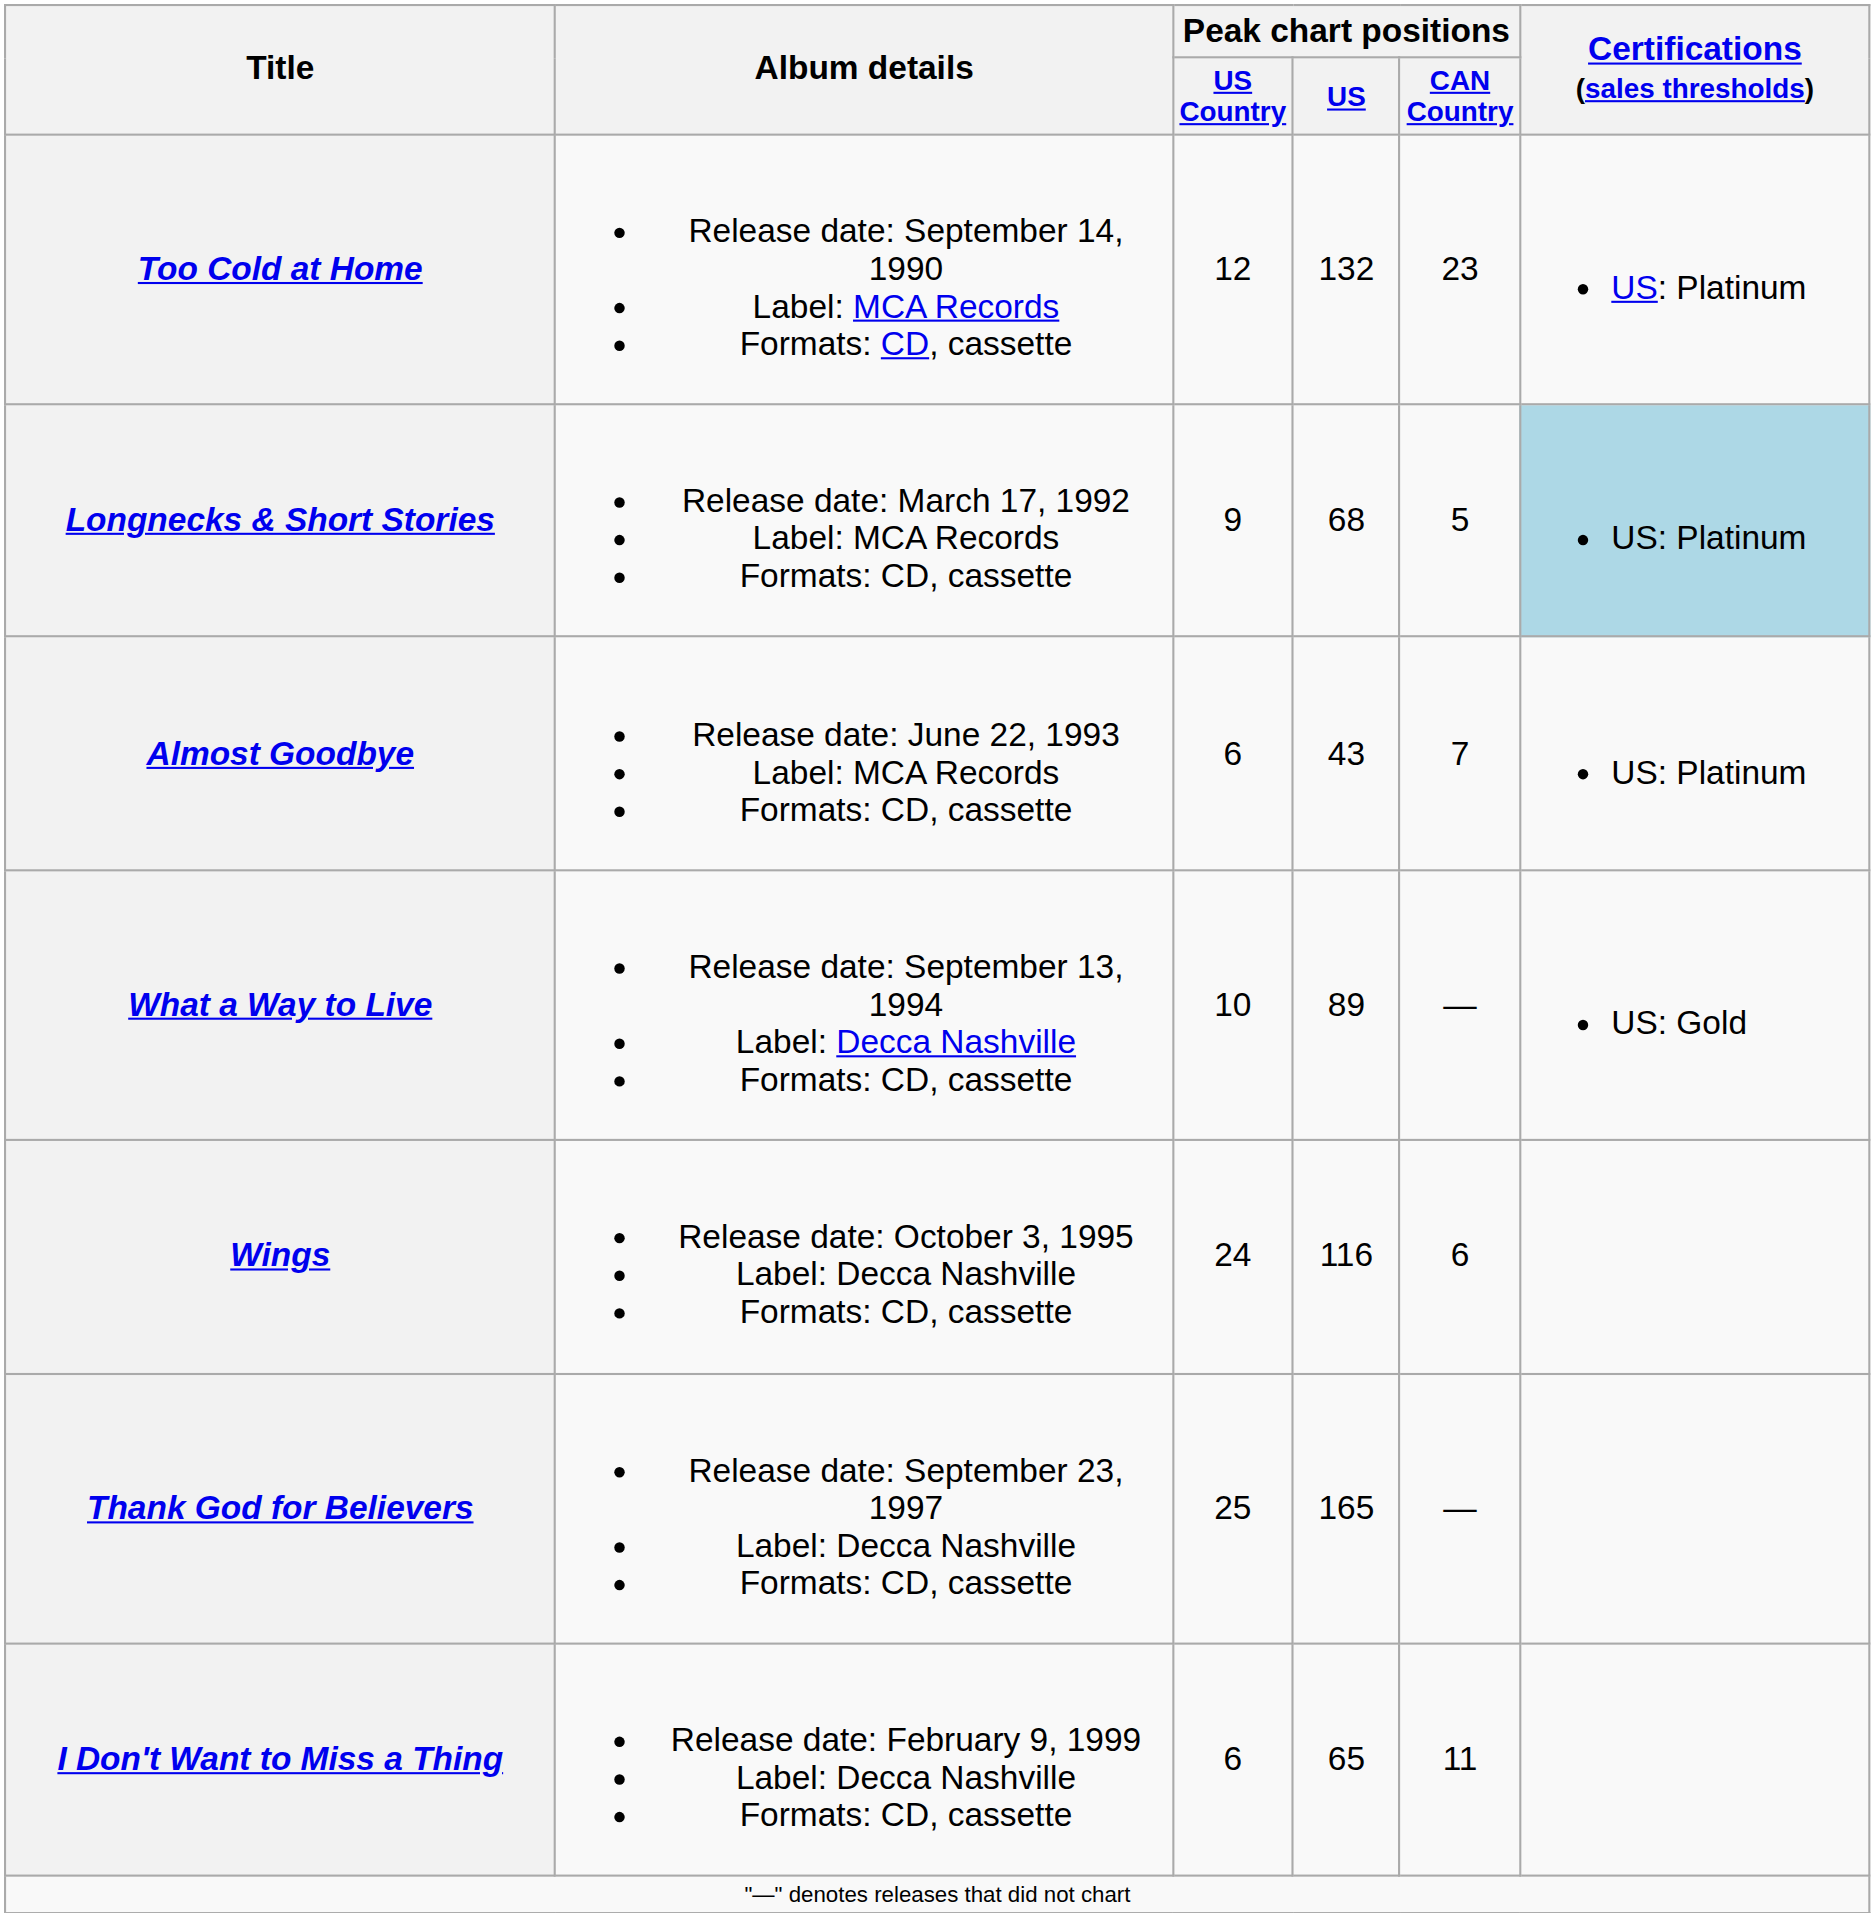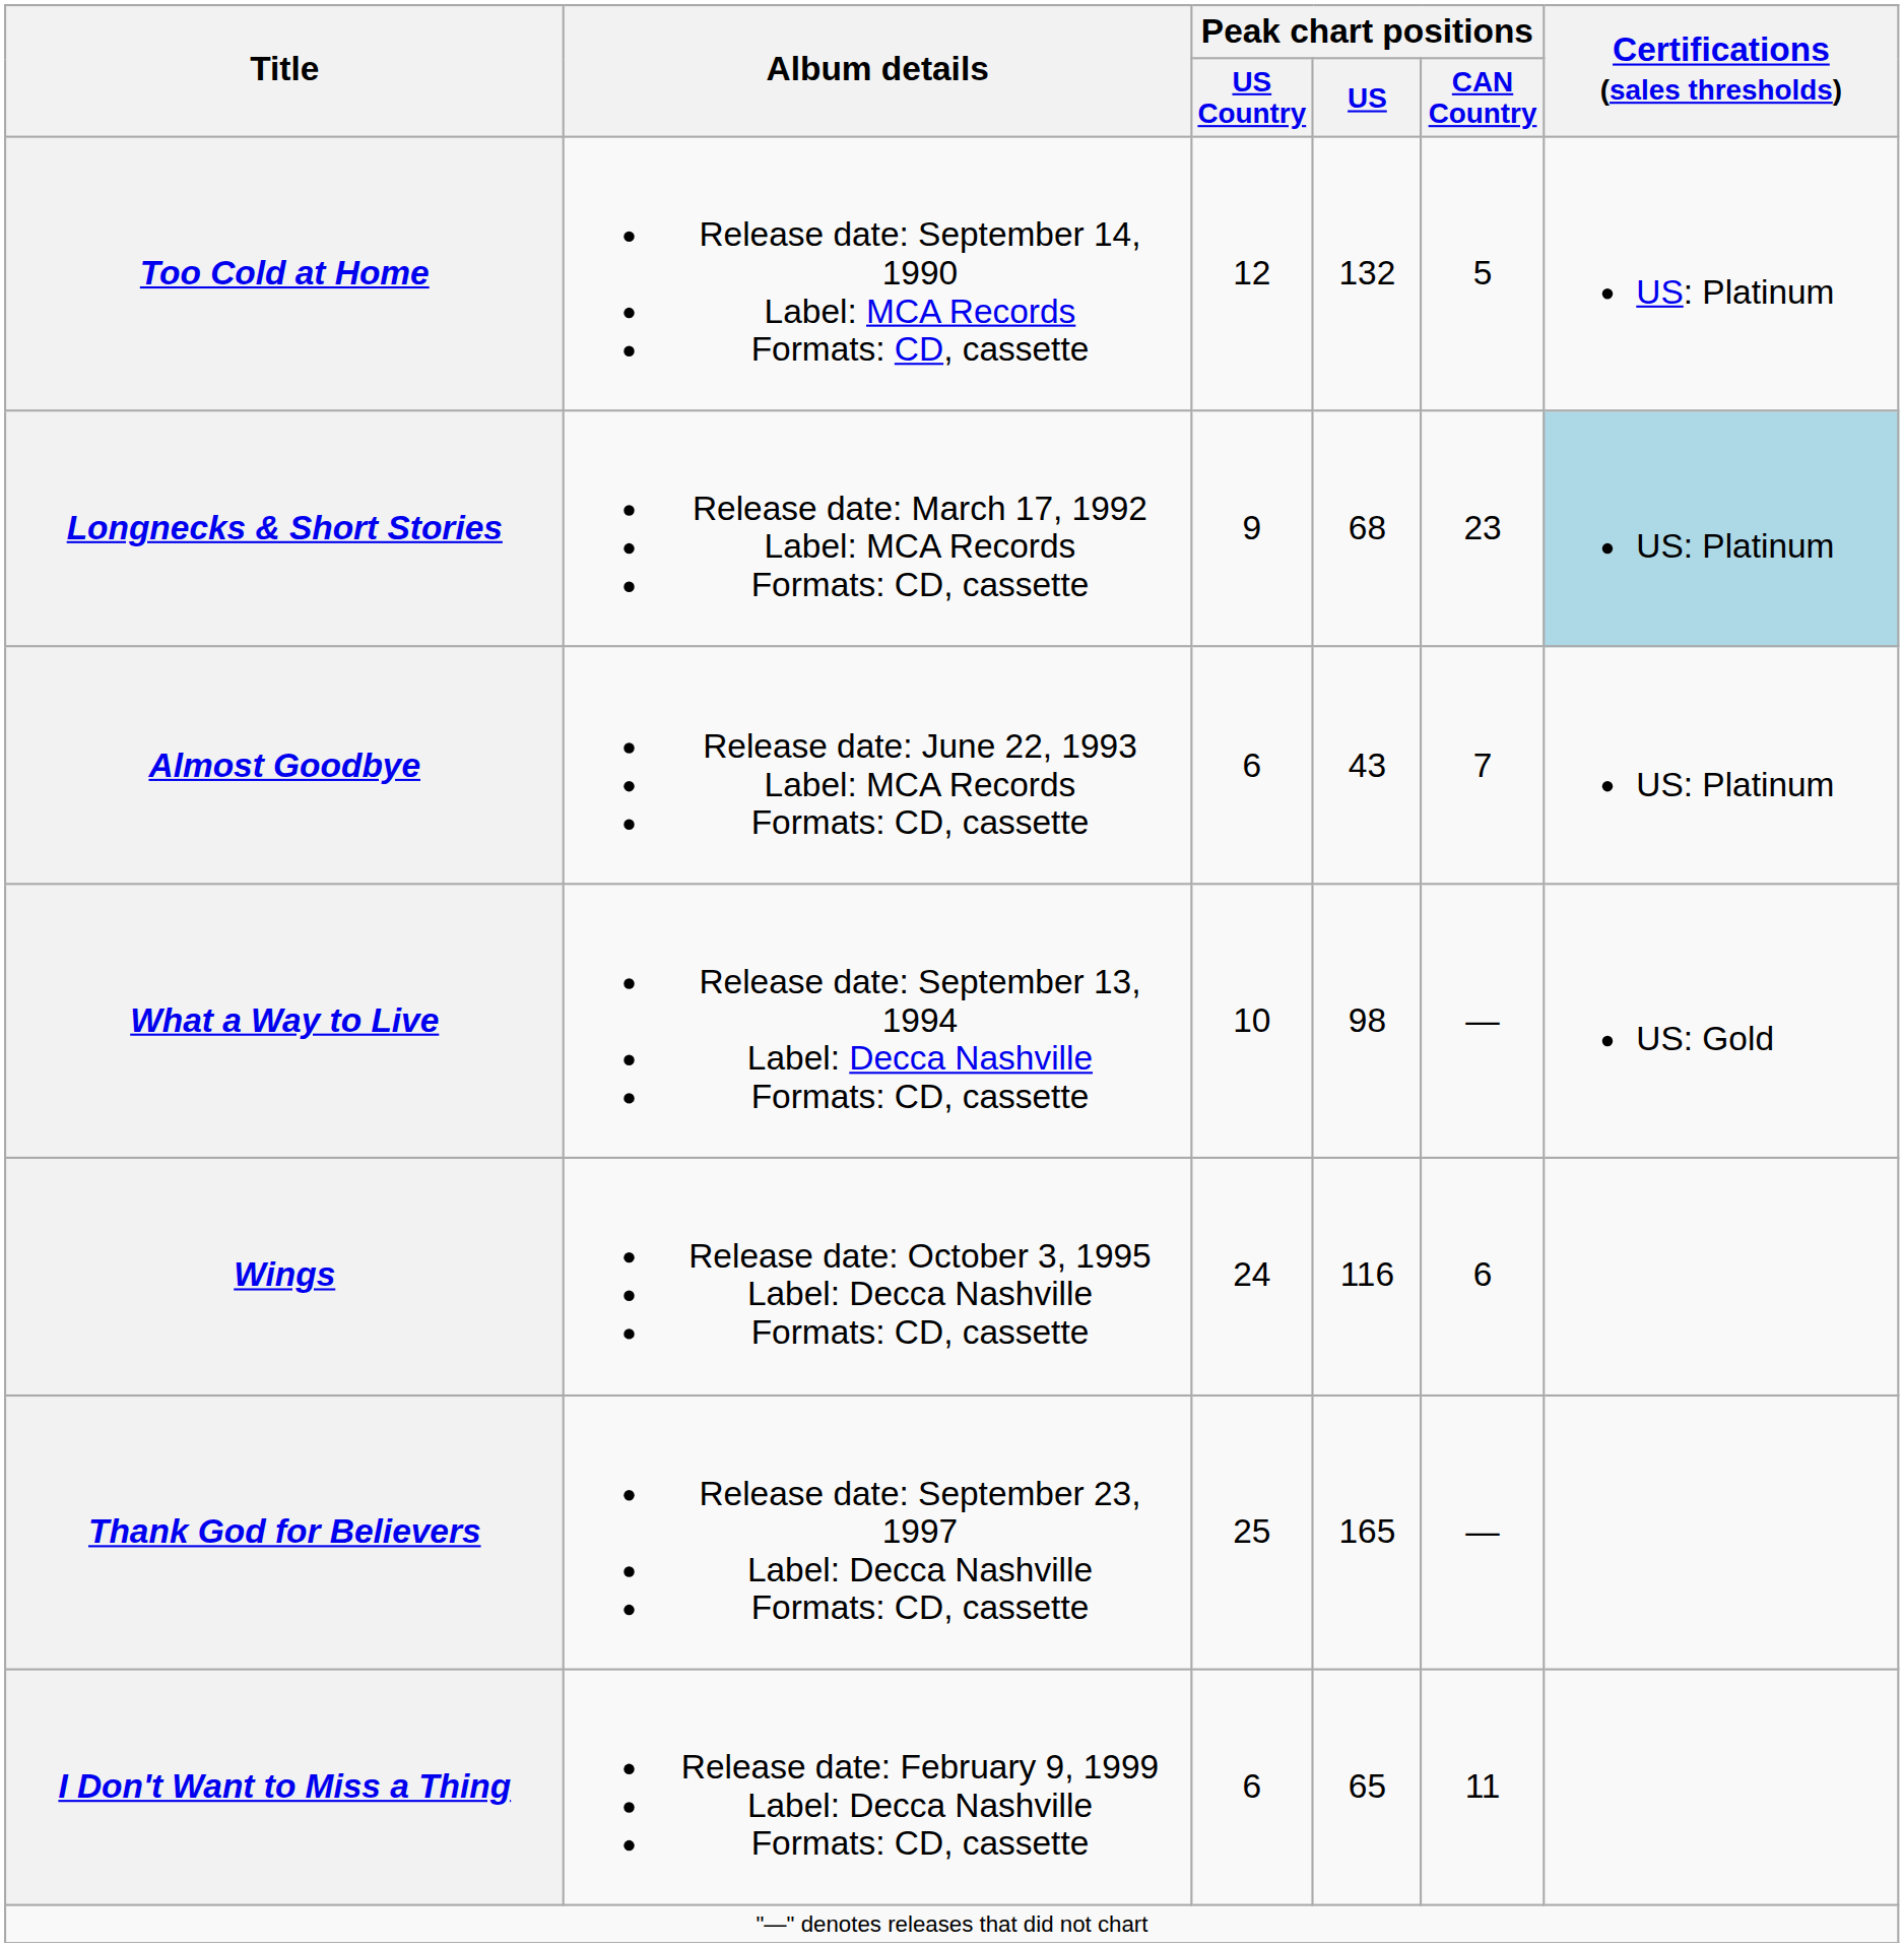Too Cold at Home | Peak chart positions / CAN Country: 23 -> 5
Longnecks & Short Stories | Peak chart positions / CAN Country: 5 -> 23
What a Way to Live | Peak chart positions / US: 89 -> 98
